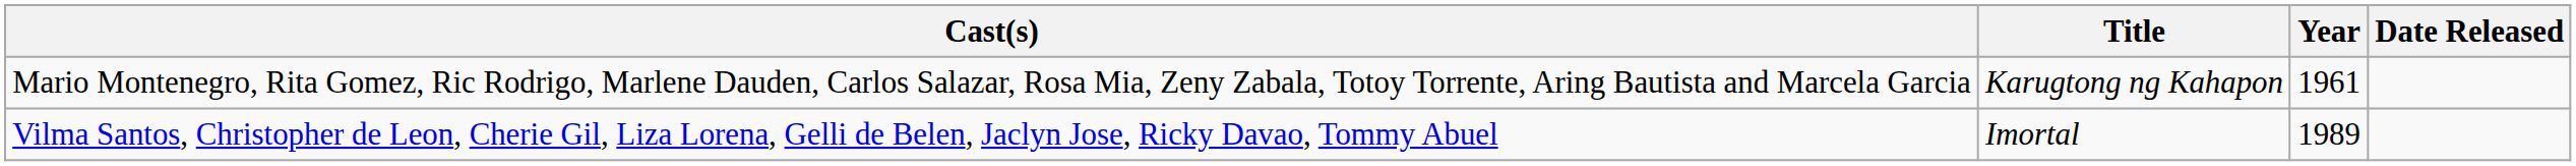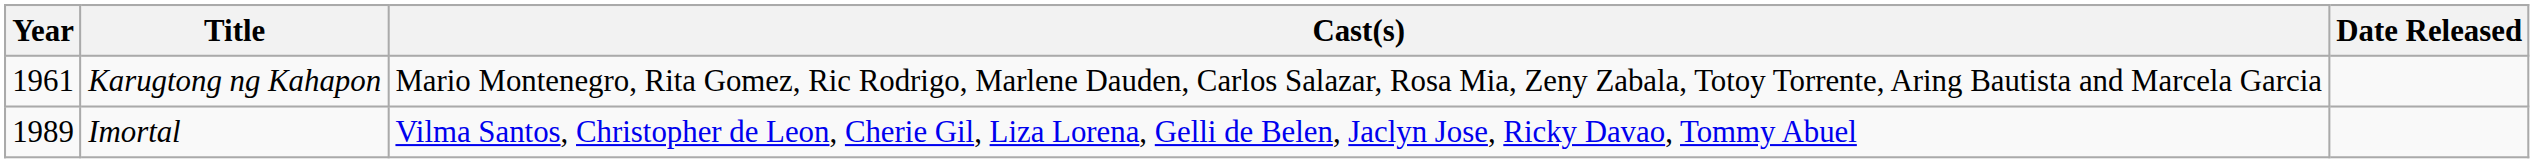columns swapped: Year <-> Cast(s)
